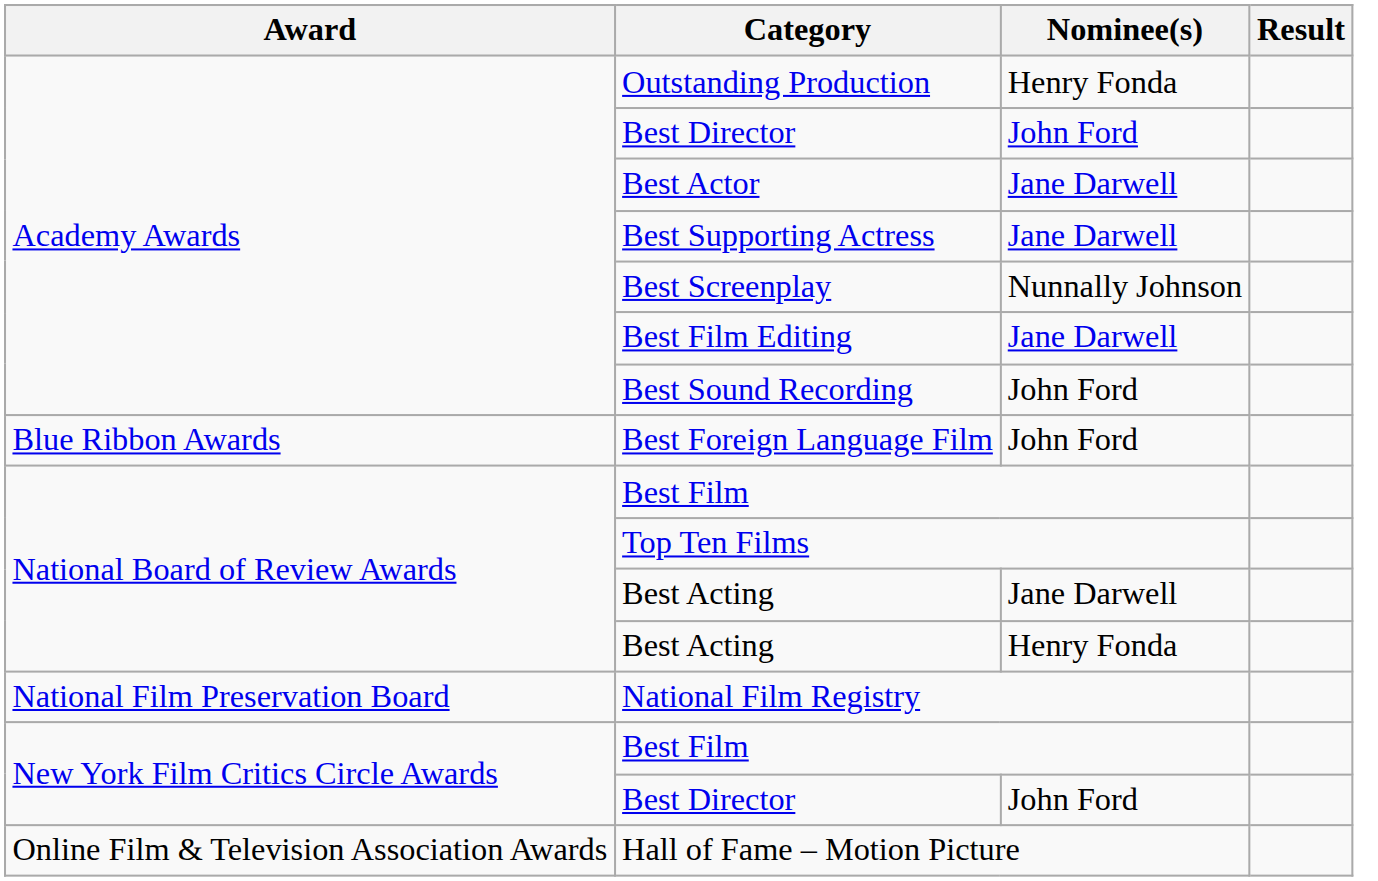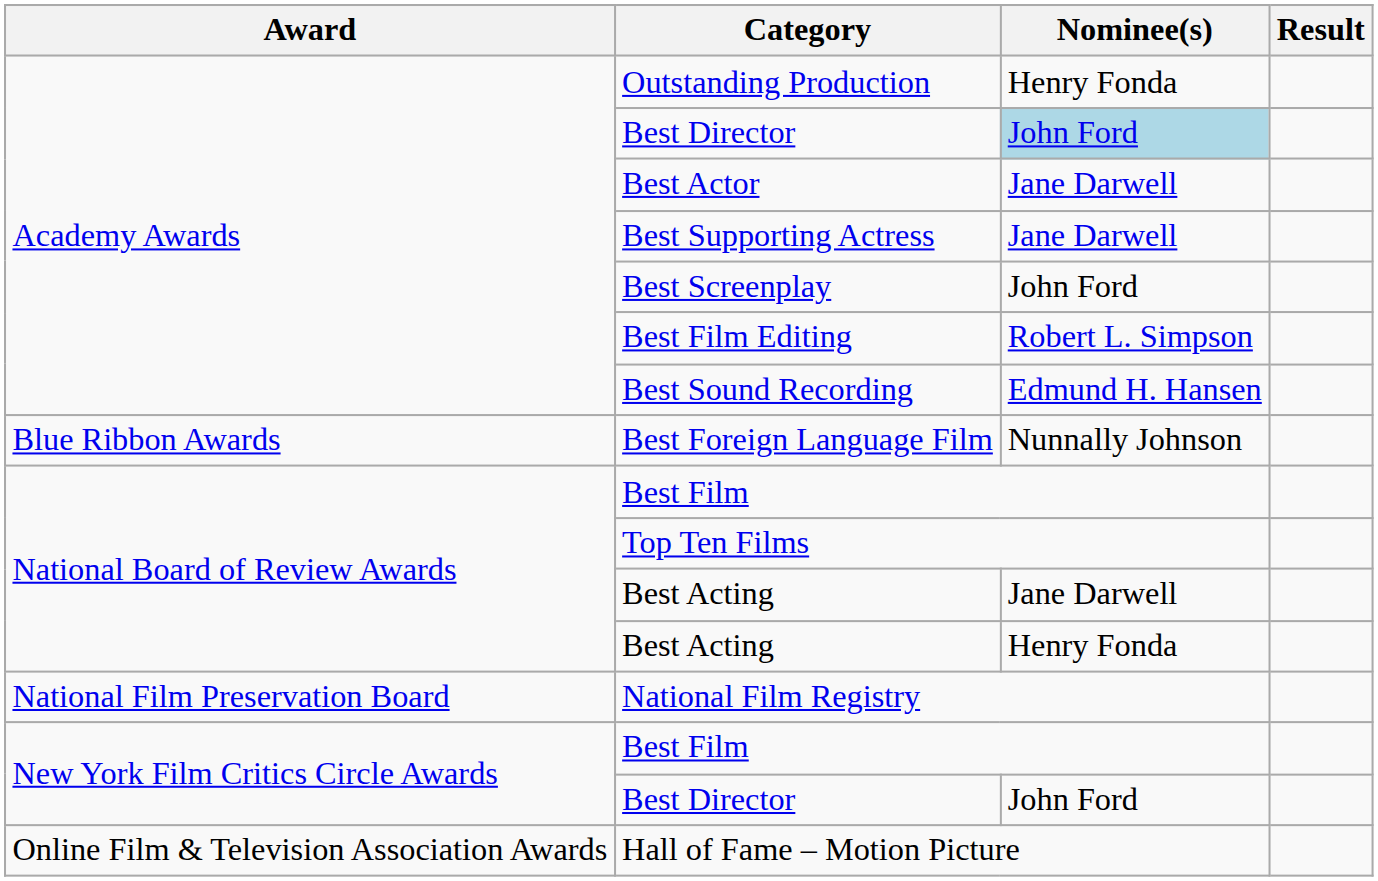Academy Awards / Best Director | Nominee(s): no background -> lightblue background
Best Screenplay | Nominee(s): Nunnally Johnson -> John Ford
Best Film Editing | Nominee(s): Jane Darwell -> Robert L. Simpson
Best Sound Recording | Nominee(s): John Ford -> Edmund H. Hansen
Best Foreign Language Film | Nominee(s): John Ford -> Nunnally Johnson
